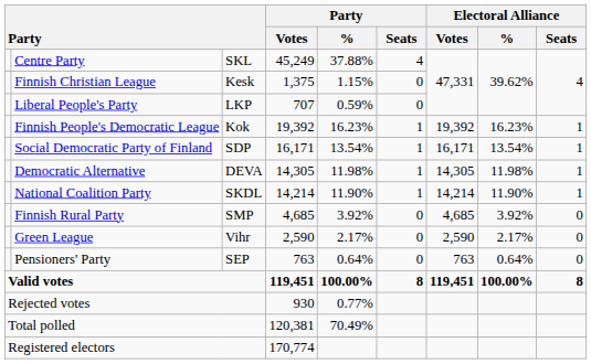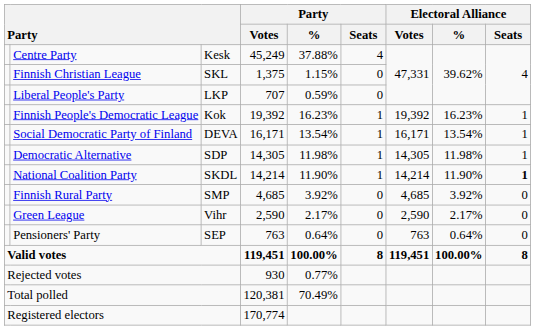Centre Party | column 3: SKL -> Kesk
Finnish Christian League | column 3: Kesk -> SKL
Social Democratic Party of Finland | column 3: SDP -> DEVA
Democratic Alternative | column 3: DEVA -> SDP
National Coalition Party | Electoral Alliance / Seats: normal -> bold
